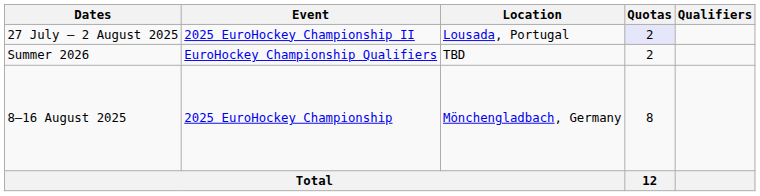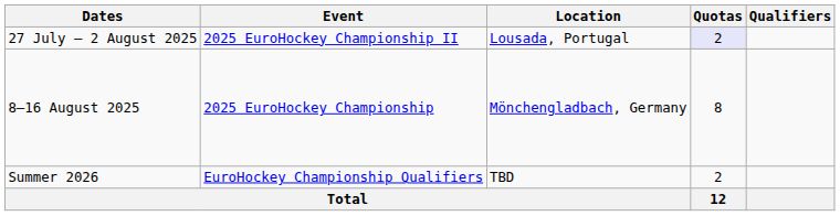rows swapped: 8–16 August 2025 <-> Summer 2026
